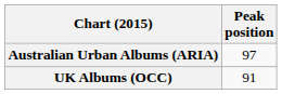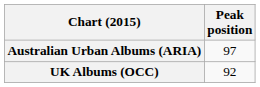UK Albums (OCC) | Peak position: 91 -> 92
